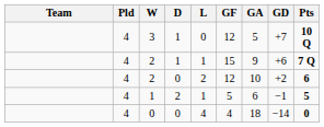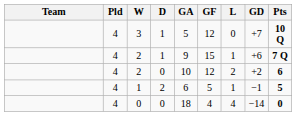columns swapped: L <-> GA
